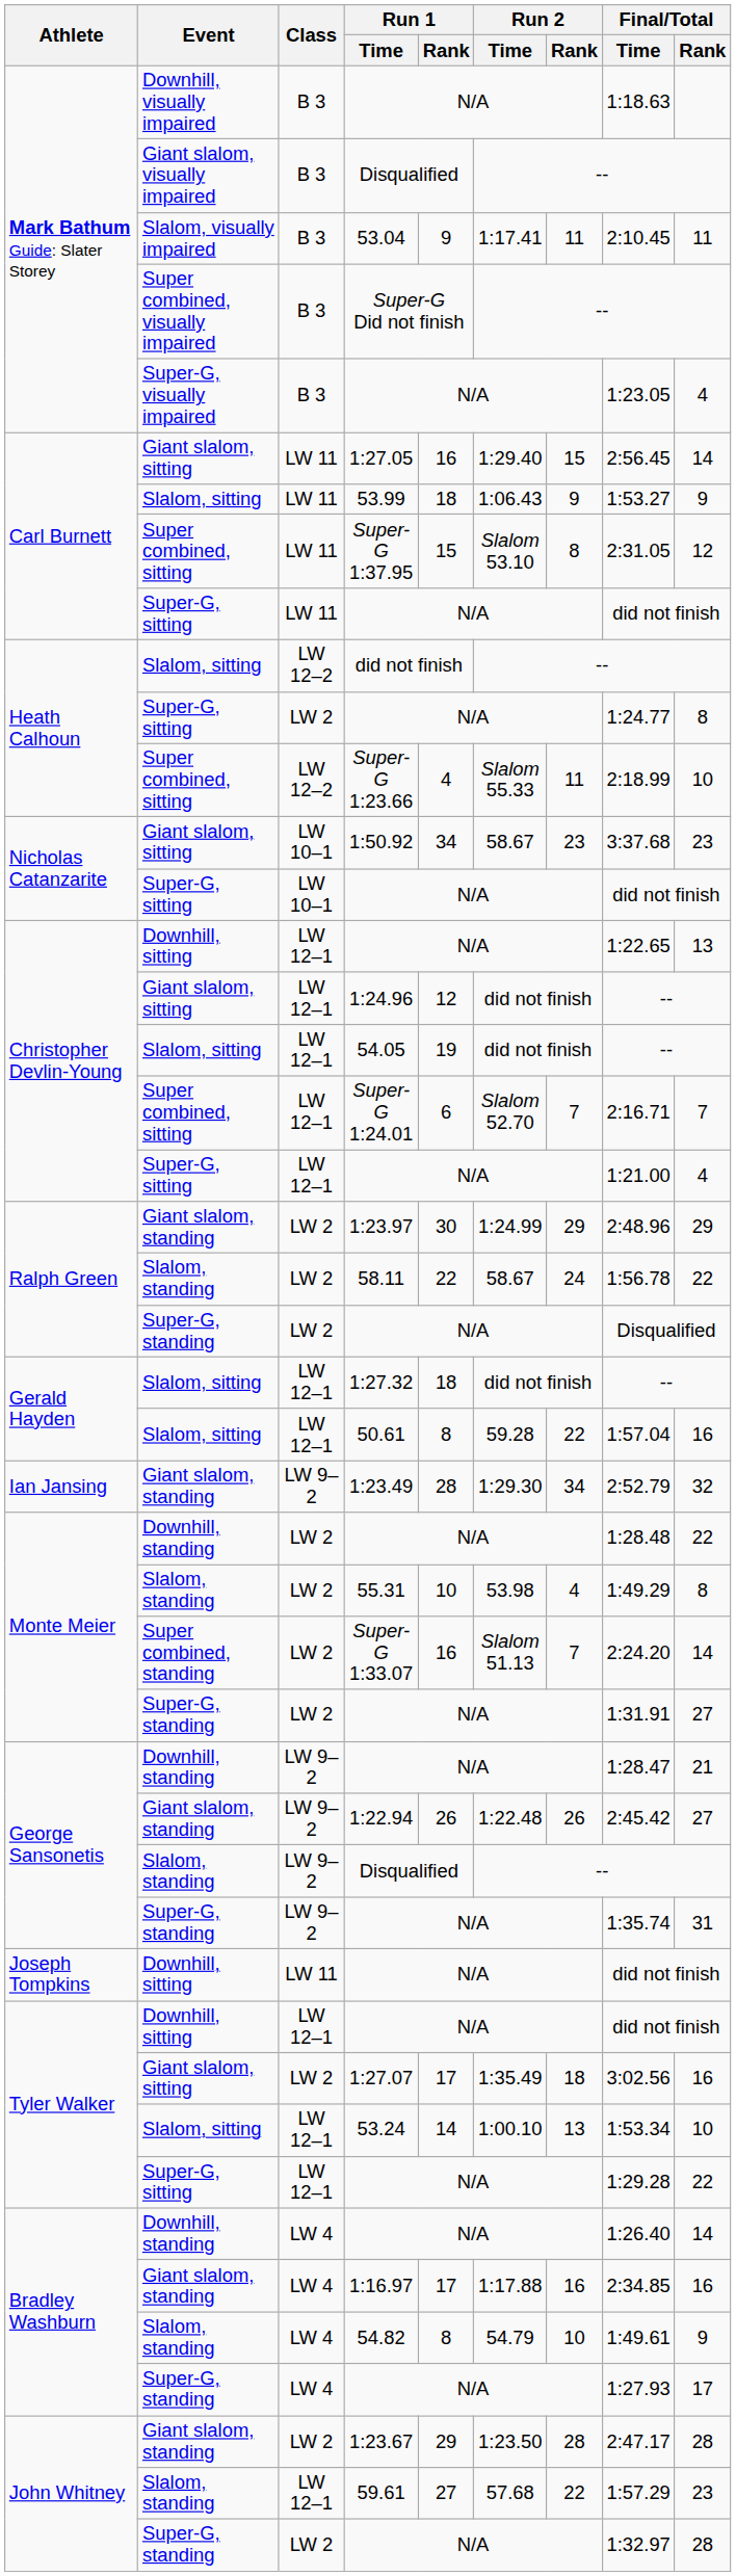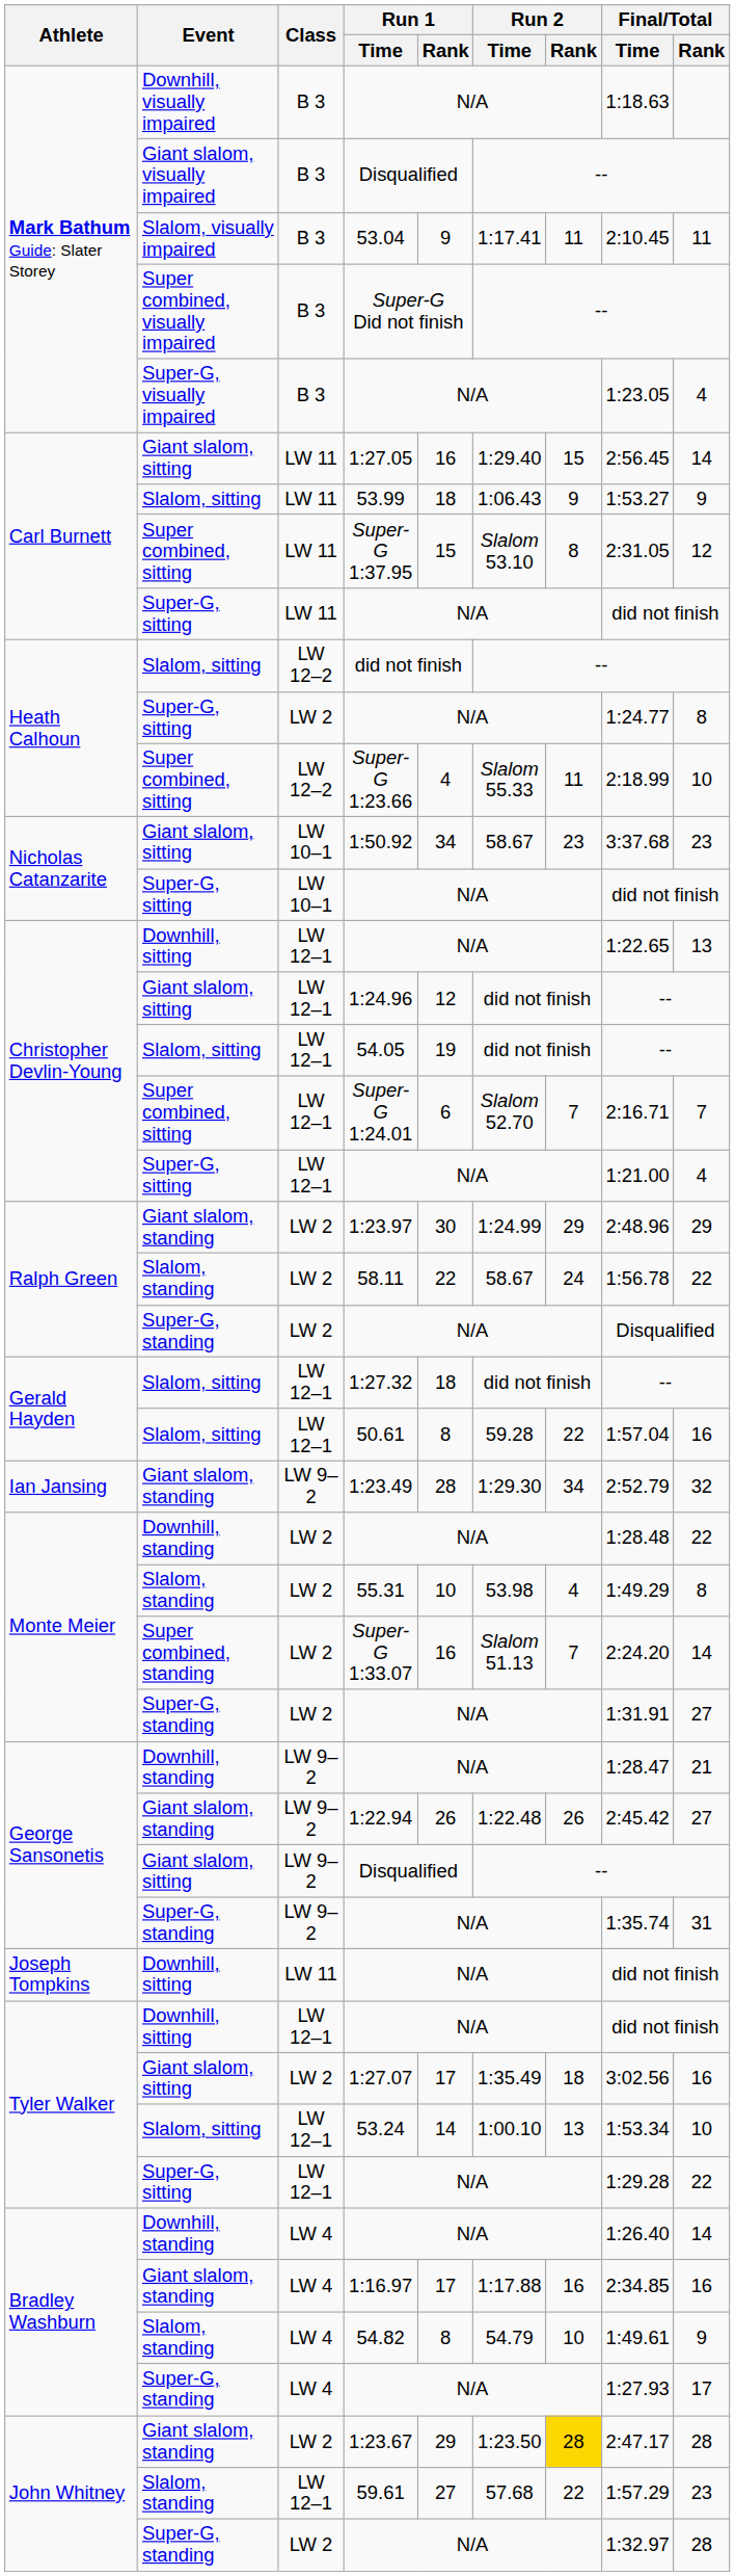George Sansonetis / Disqualified | Event: Slalom, standing -> Giant slalom, sitting
1:23.67 | Run 2 / Rank: no background -> gold background
